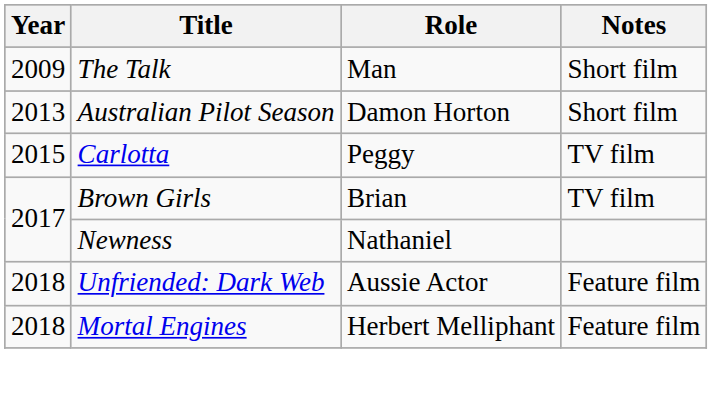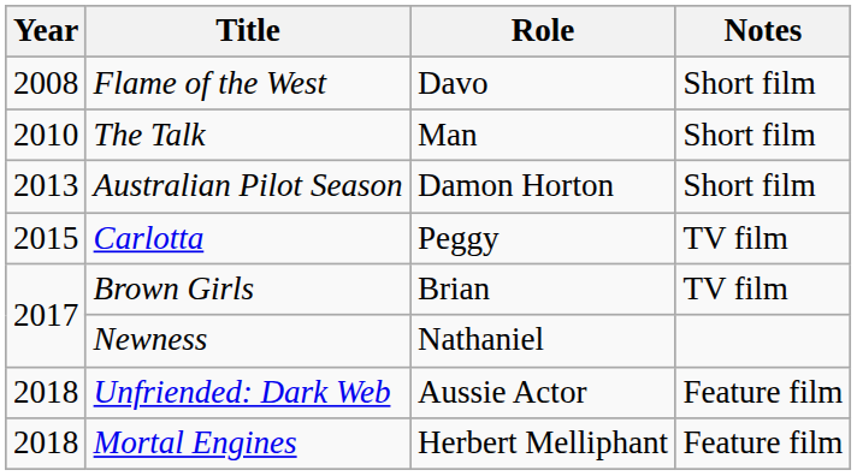+ row: 2008 | Flame of the West | Davo | Short film
The Talk | Year: 2009 -> 2010
